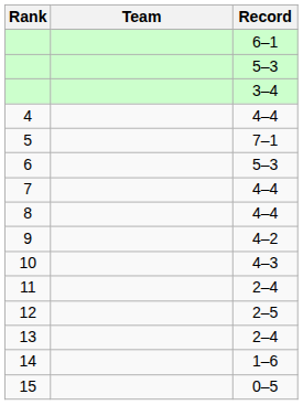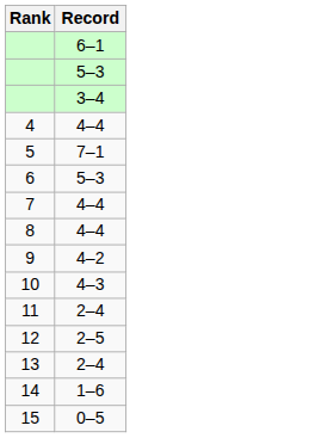- column: Team
